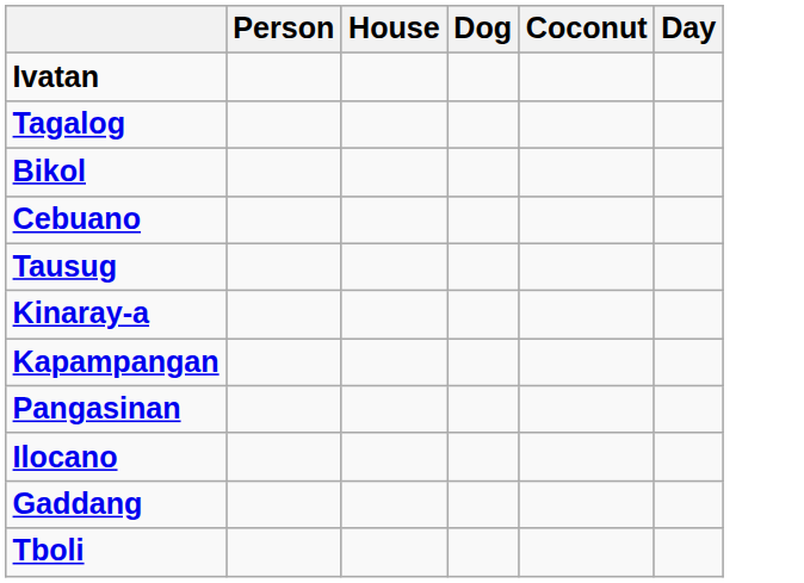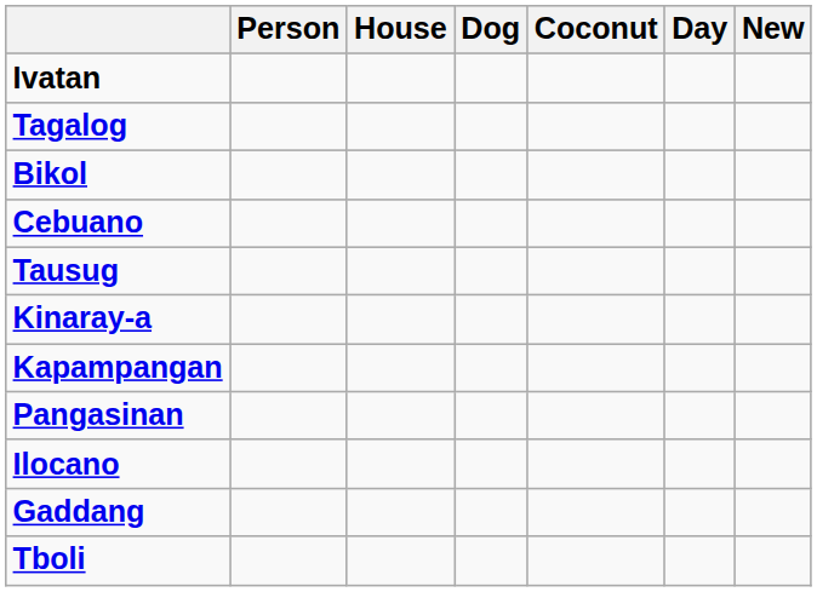+ column: New
